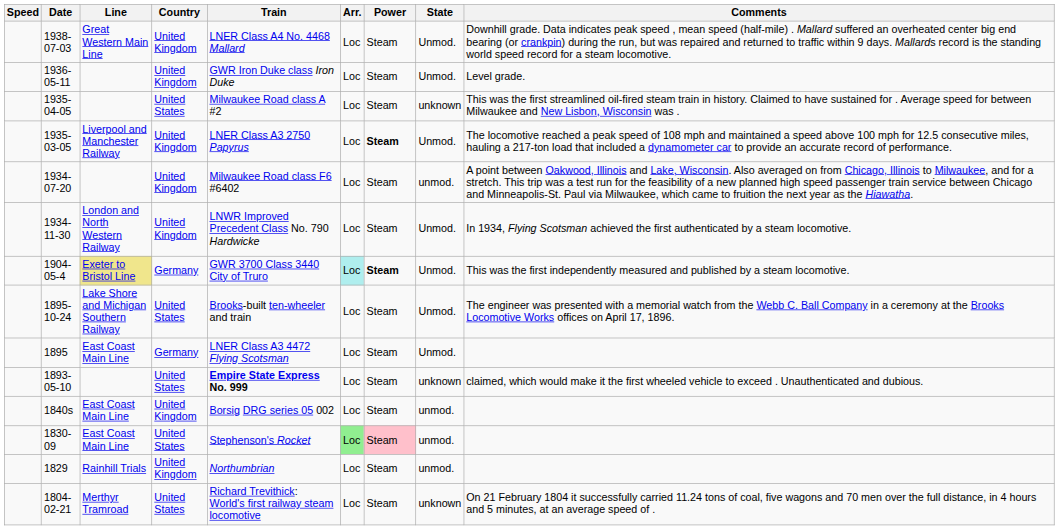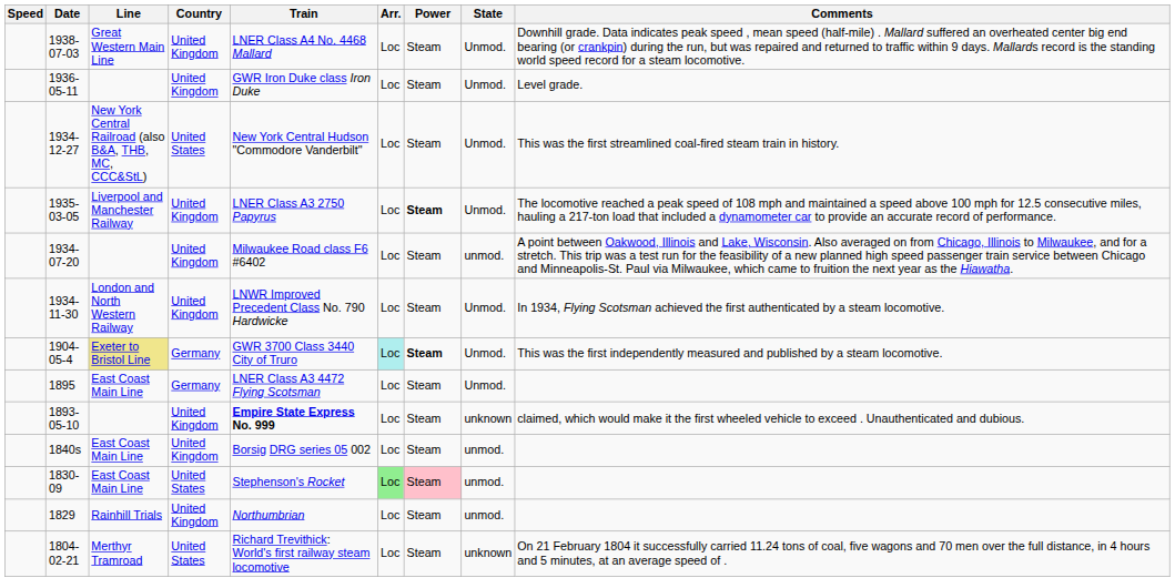+ row: 1934-12-27 | New York Central Railroad (also B&A, THB, MC, CCC&StL) | United States | New York Central Hudson "Commodore Vanderbilt" | Loc | Steam | Unmod. | This was the first streamlined coal-fired steam train in history.
- row: 1935-04-05 | United States | Milwaukee Road class A #2 | Loc | Steam | unknown | This was the first streamlined oil-fired steam train in history. Claimed to have sustained for . Average speed for between Milwaukee and New Lisbon, Wisconsin was .
- row: 1895-10-24 | Lake Shore and Michigan Southern Railway | United States | Brooks-built ten-wheeler and train | Loc | Steam | Unmod. | The engineer was presented with a memorial watch from the Webb C. Ball Company in a ceremony at the Brooks Locomotive Works offices on April 17, 1896.
1893-05-10 | Country: United States -> United Kingdom
